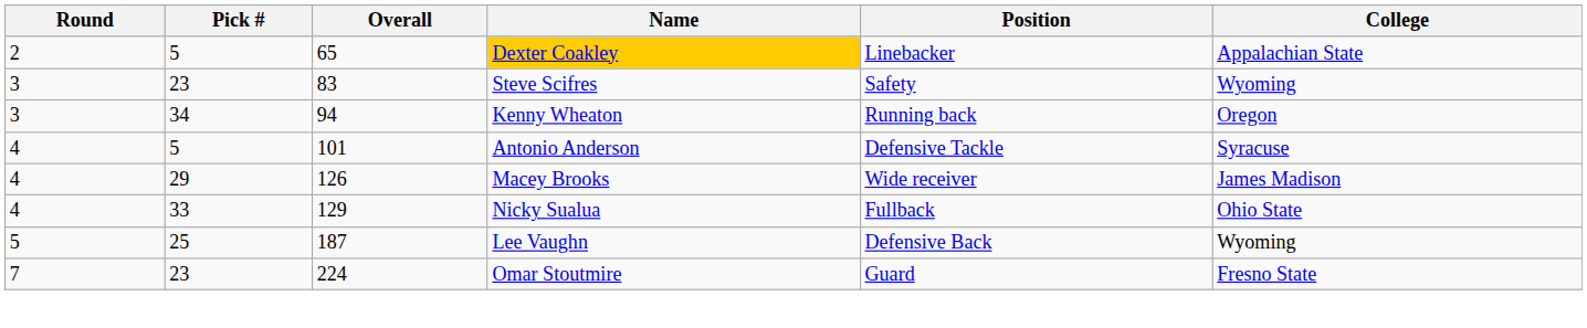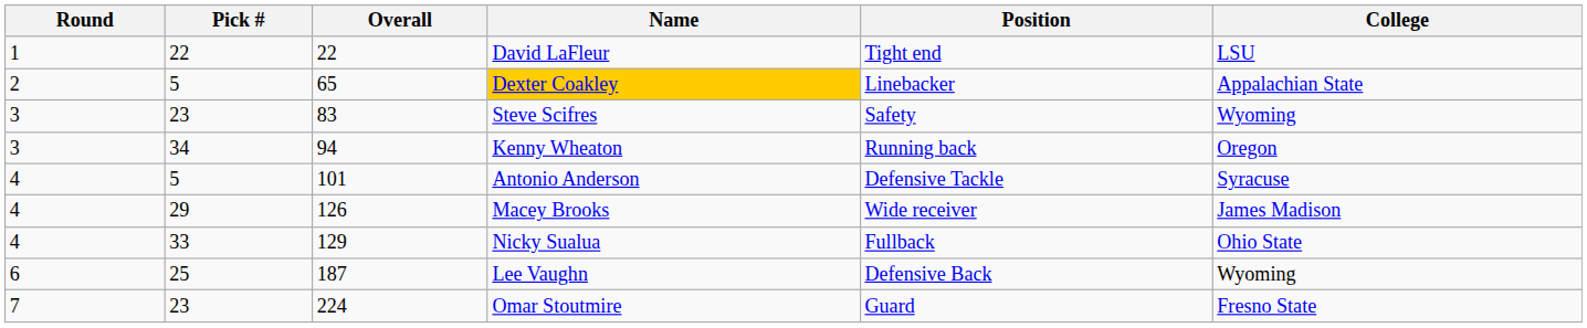+ row: 1 | 22 | 22 | David LaFleur | Tight end | LSU
Lee Vaughn | Round: 5 -> 6
